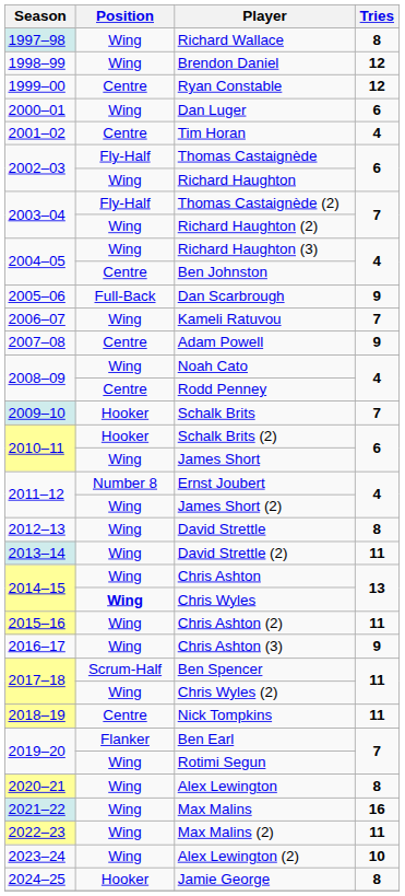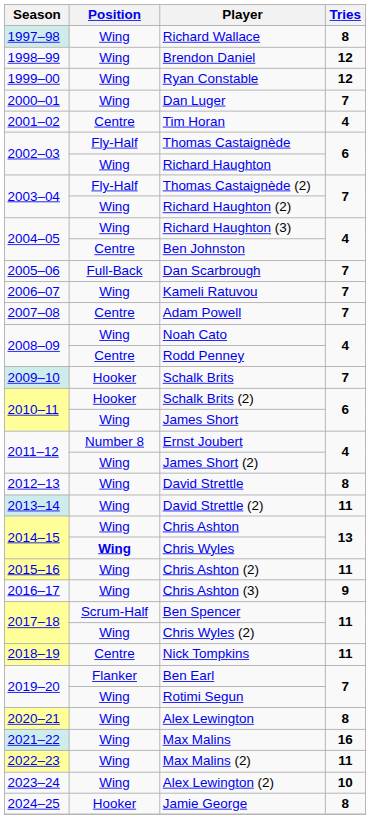Ryan Constable | Position: Centre -> Wing
Dan Luger | Tries: 6 -> 7
Dan Scarbrough | Tries: 9 -> 7
Adam Powell | Tries: 9 -> 7
